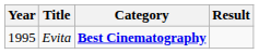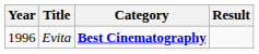Evita | Year: 1995 -> 1996
